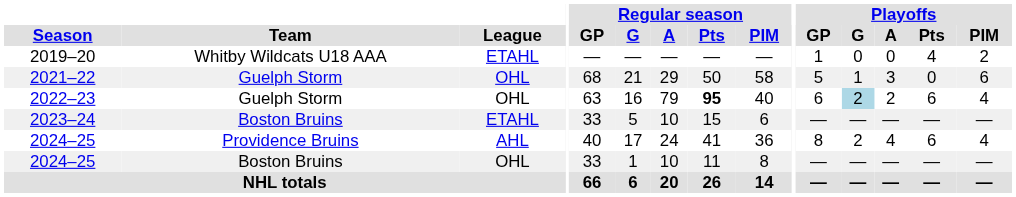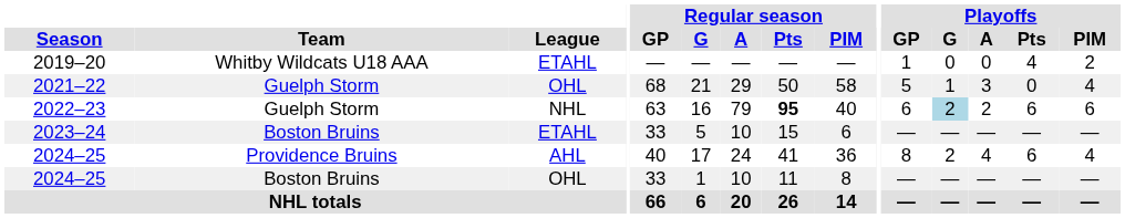2021–22 | Playoffs / PIM: 6 -> 4
2022–23 | League: OHL -> NHL
2022–23 | Playoffs / PIM: 4 -> 6
